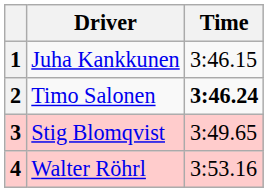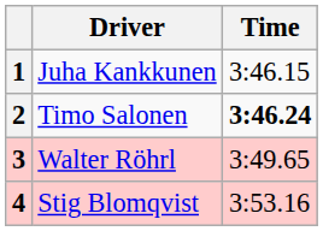3 | Driver: Stig Blomqvist -> Walter Röhrl
4 | Driver: Walter Röhrl -> Stig Blomqvist
